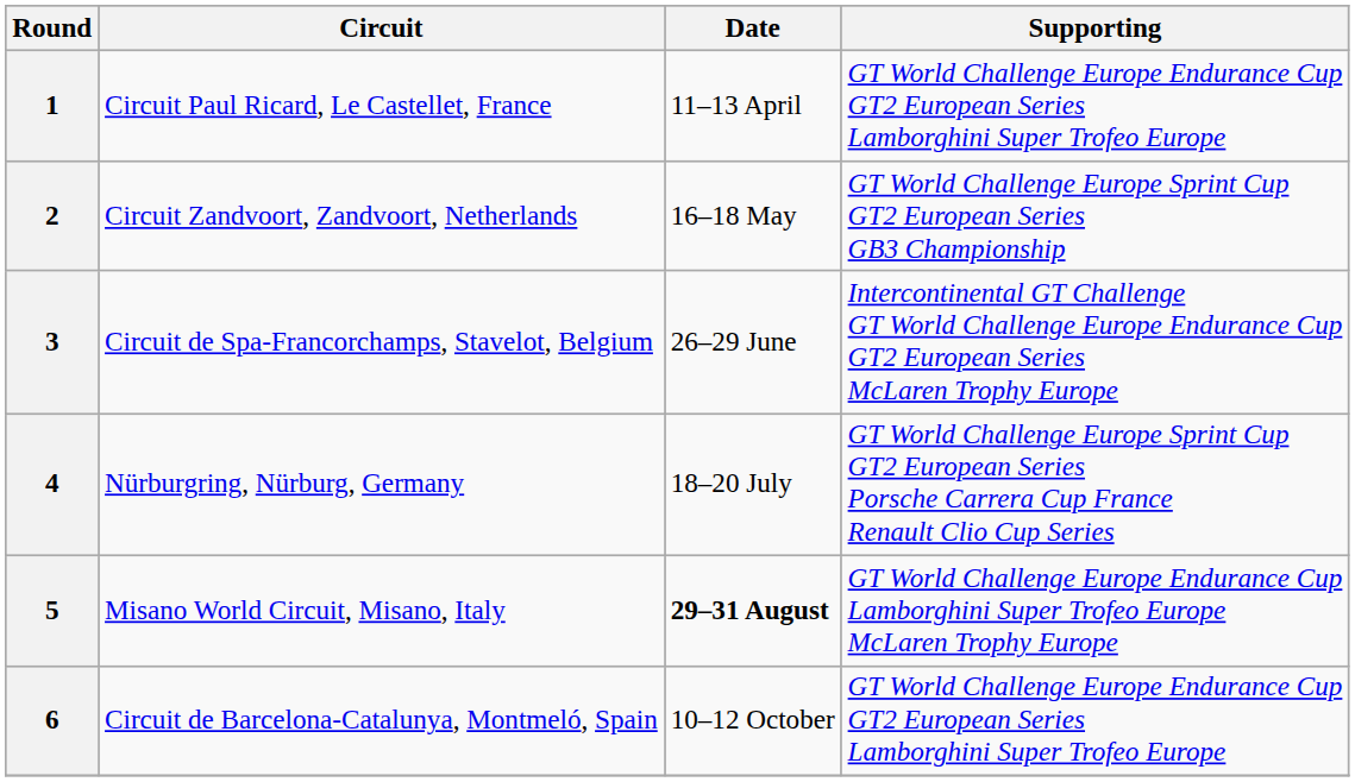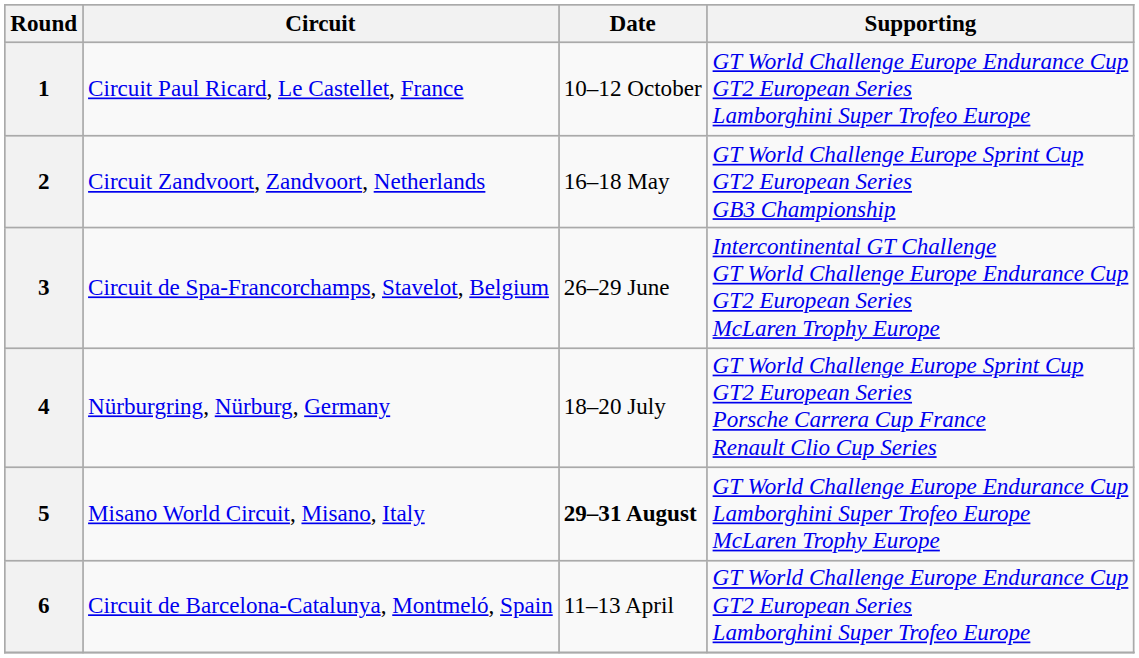1 | Date: 11–13 April -> 10–12 October
6 | Date: 10–12 October -> 11–13 April
